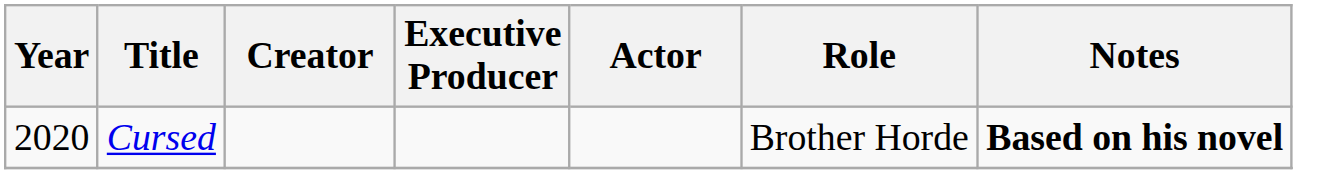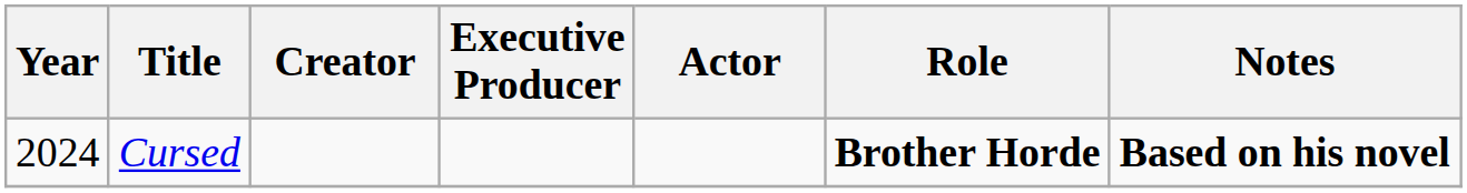Cursed | Year: 2020 -> 2024
Cursed | Role: normal -> bold
